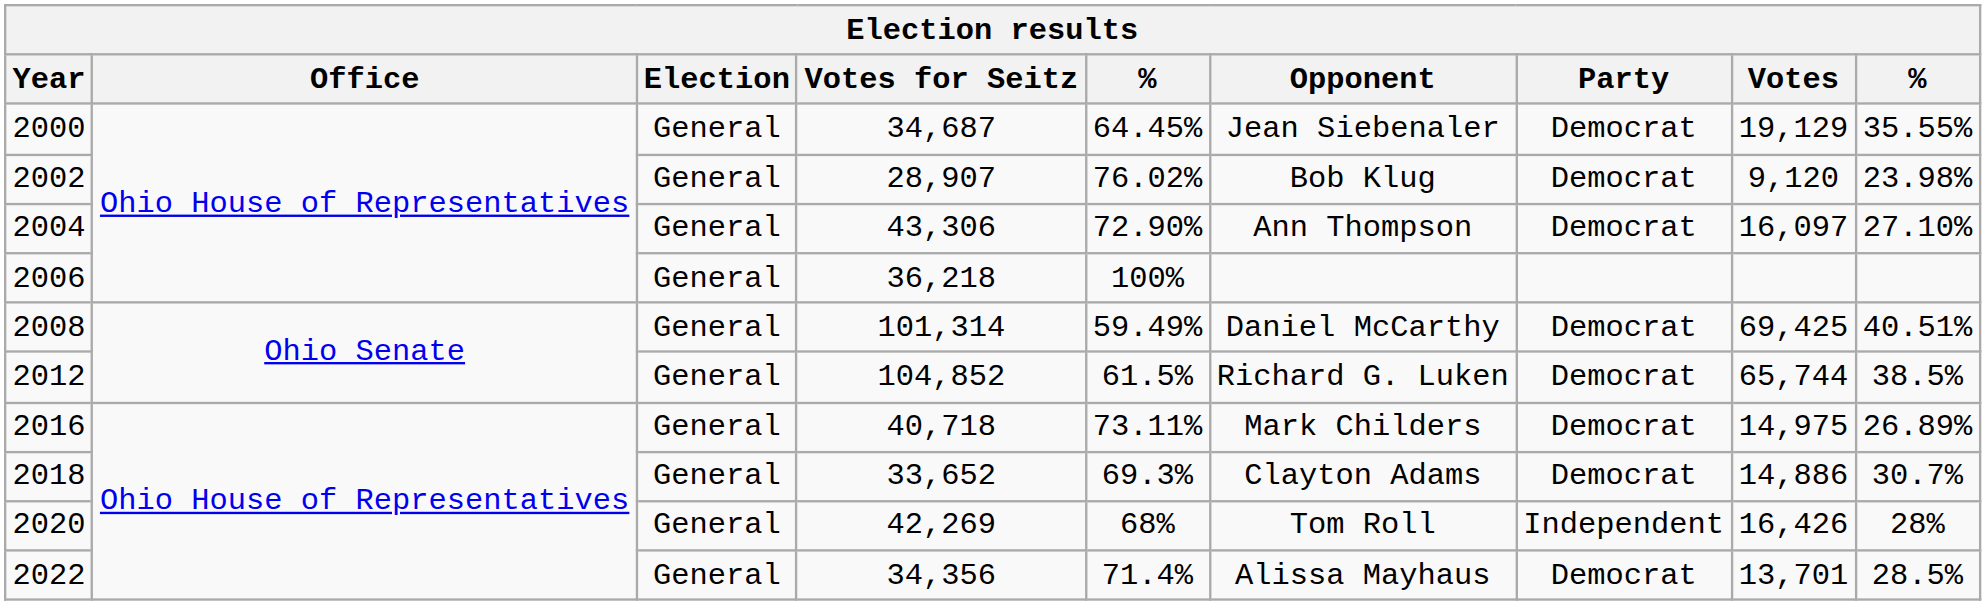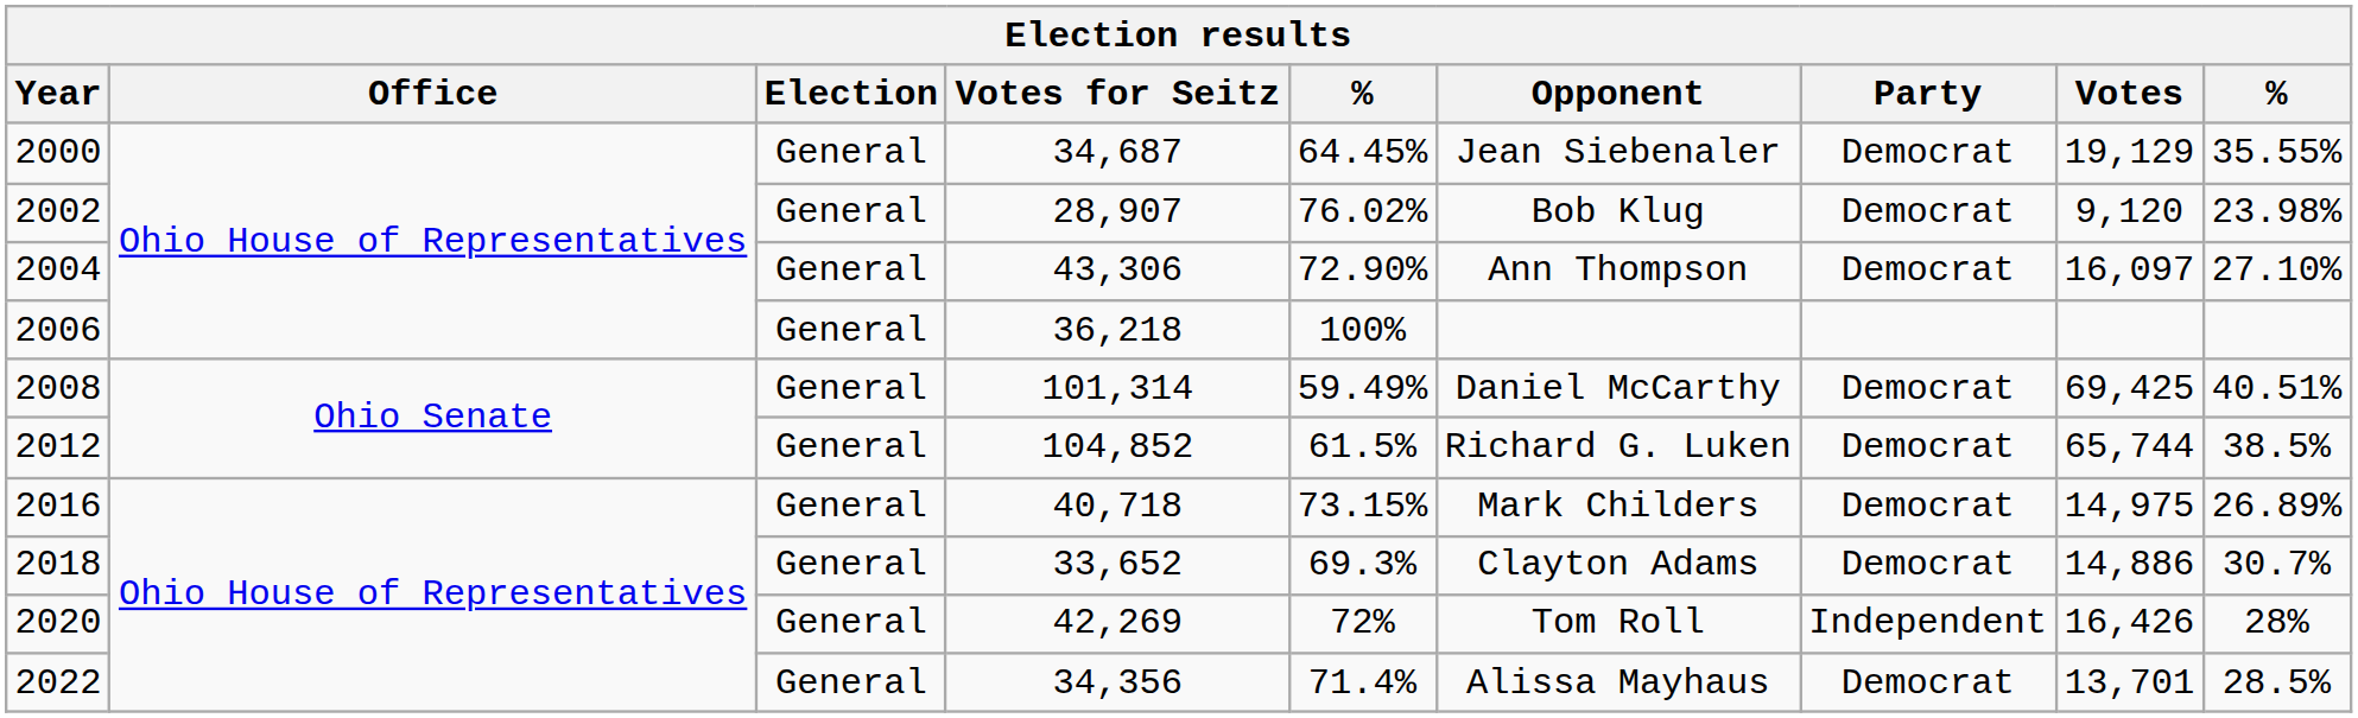2016 | column 5: 73.11% -> 73.15%
2020 | column 5: 68% -> 72%
